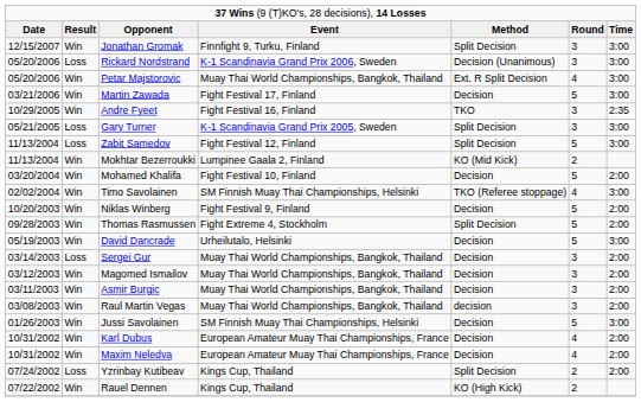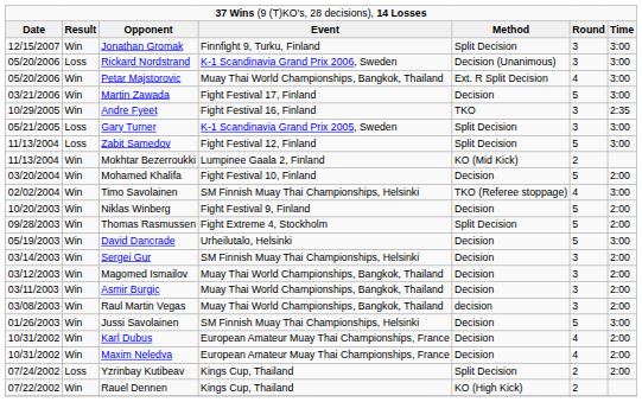Sergei Gur | column 2: Loss -> Win
Sergei Gur | column 4: Muay Thai World Championships, Bangkok, Thailand -> SM Finnish Muay Thai Championships, Helsinki
